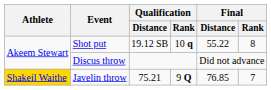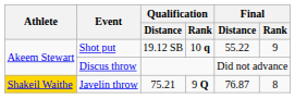Shot put | Final / Rank: 8 -> 9
Javelin throw | Final / Distance: 76.85 -> 76.87
Javelin throw | Final / Rank: 7 -> 8
